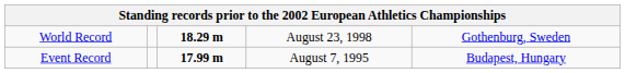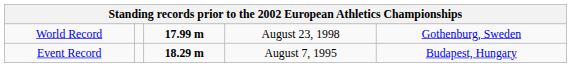World Record | column 3: 18.29 m -> 17.99 m
Event Record | column 3: 17.99 m -> 18.29 m
